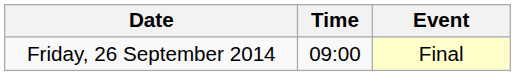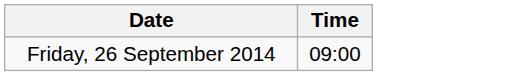- column: Event | Final
